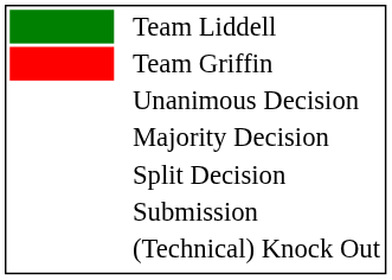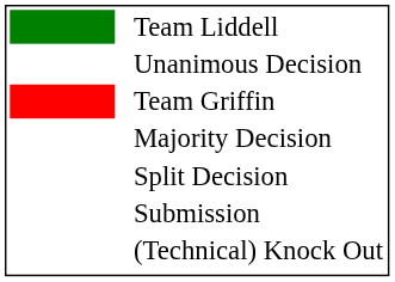rows swapped: Team Griffin <-> Unanimous Decision
